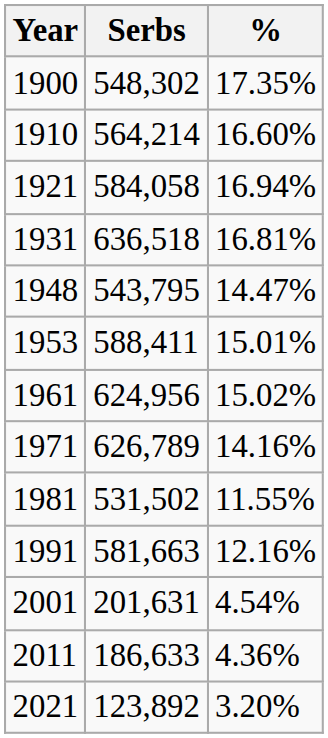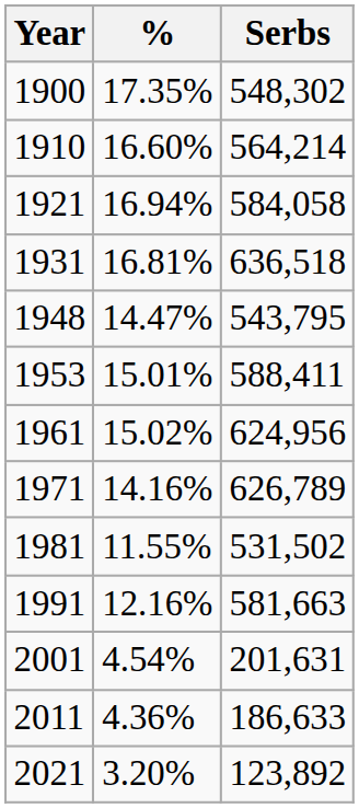columns swapped: Serbs <-> %
